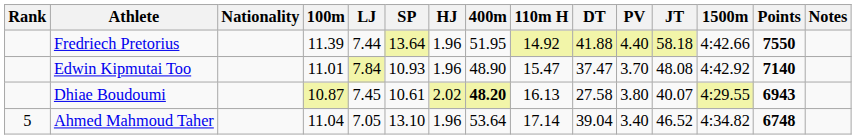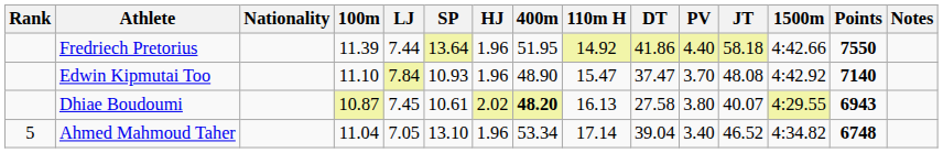Fredriech Pretorius | DT: 41.88 -> 41.86
Edwin Kipmutai Too | 100m: 11.01 -> 11.10
Ahmed Mahmoud Taher | 400m: 53.64 -> 53.34
